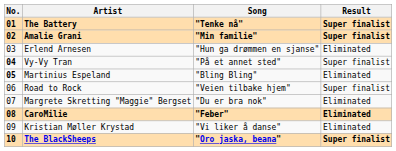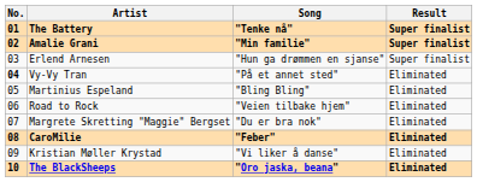Erlend Arnesen | Result: Eliminated -> Super finalist
Vy-Vy Tran | Result: Super finalist -> Eliminated
Martinius Espeland | No.: bold -> normal
Road to Rock | Result: Super finalist -> Eliminated
The BlackSheeps | Result: Super finalist -> Eliminated
